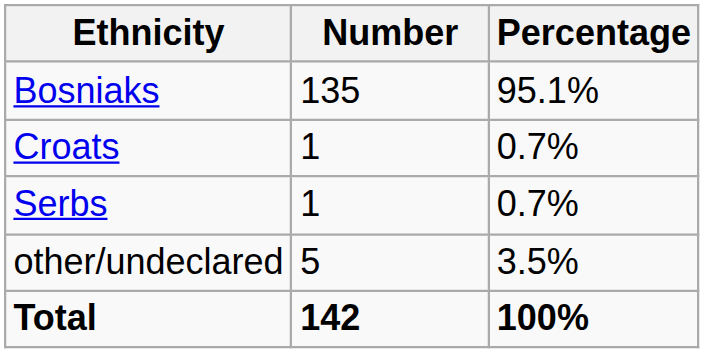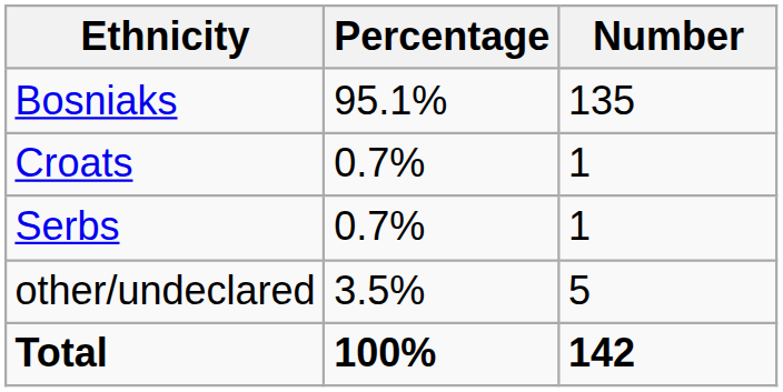columns swapped: Number <-> Percentage
